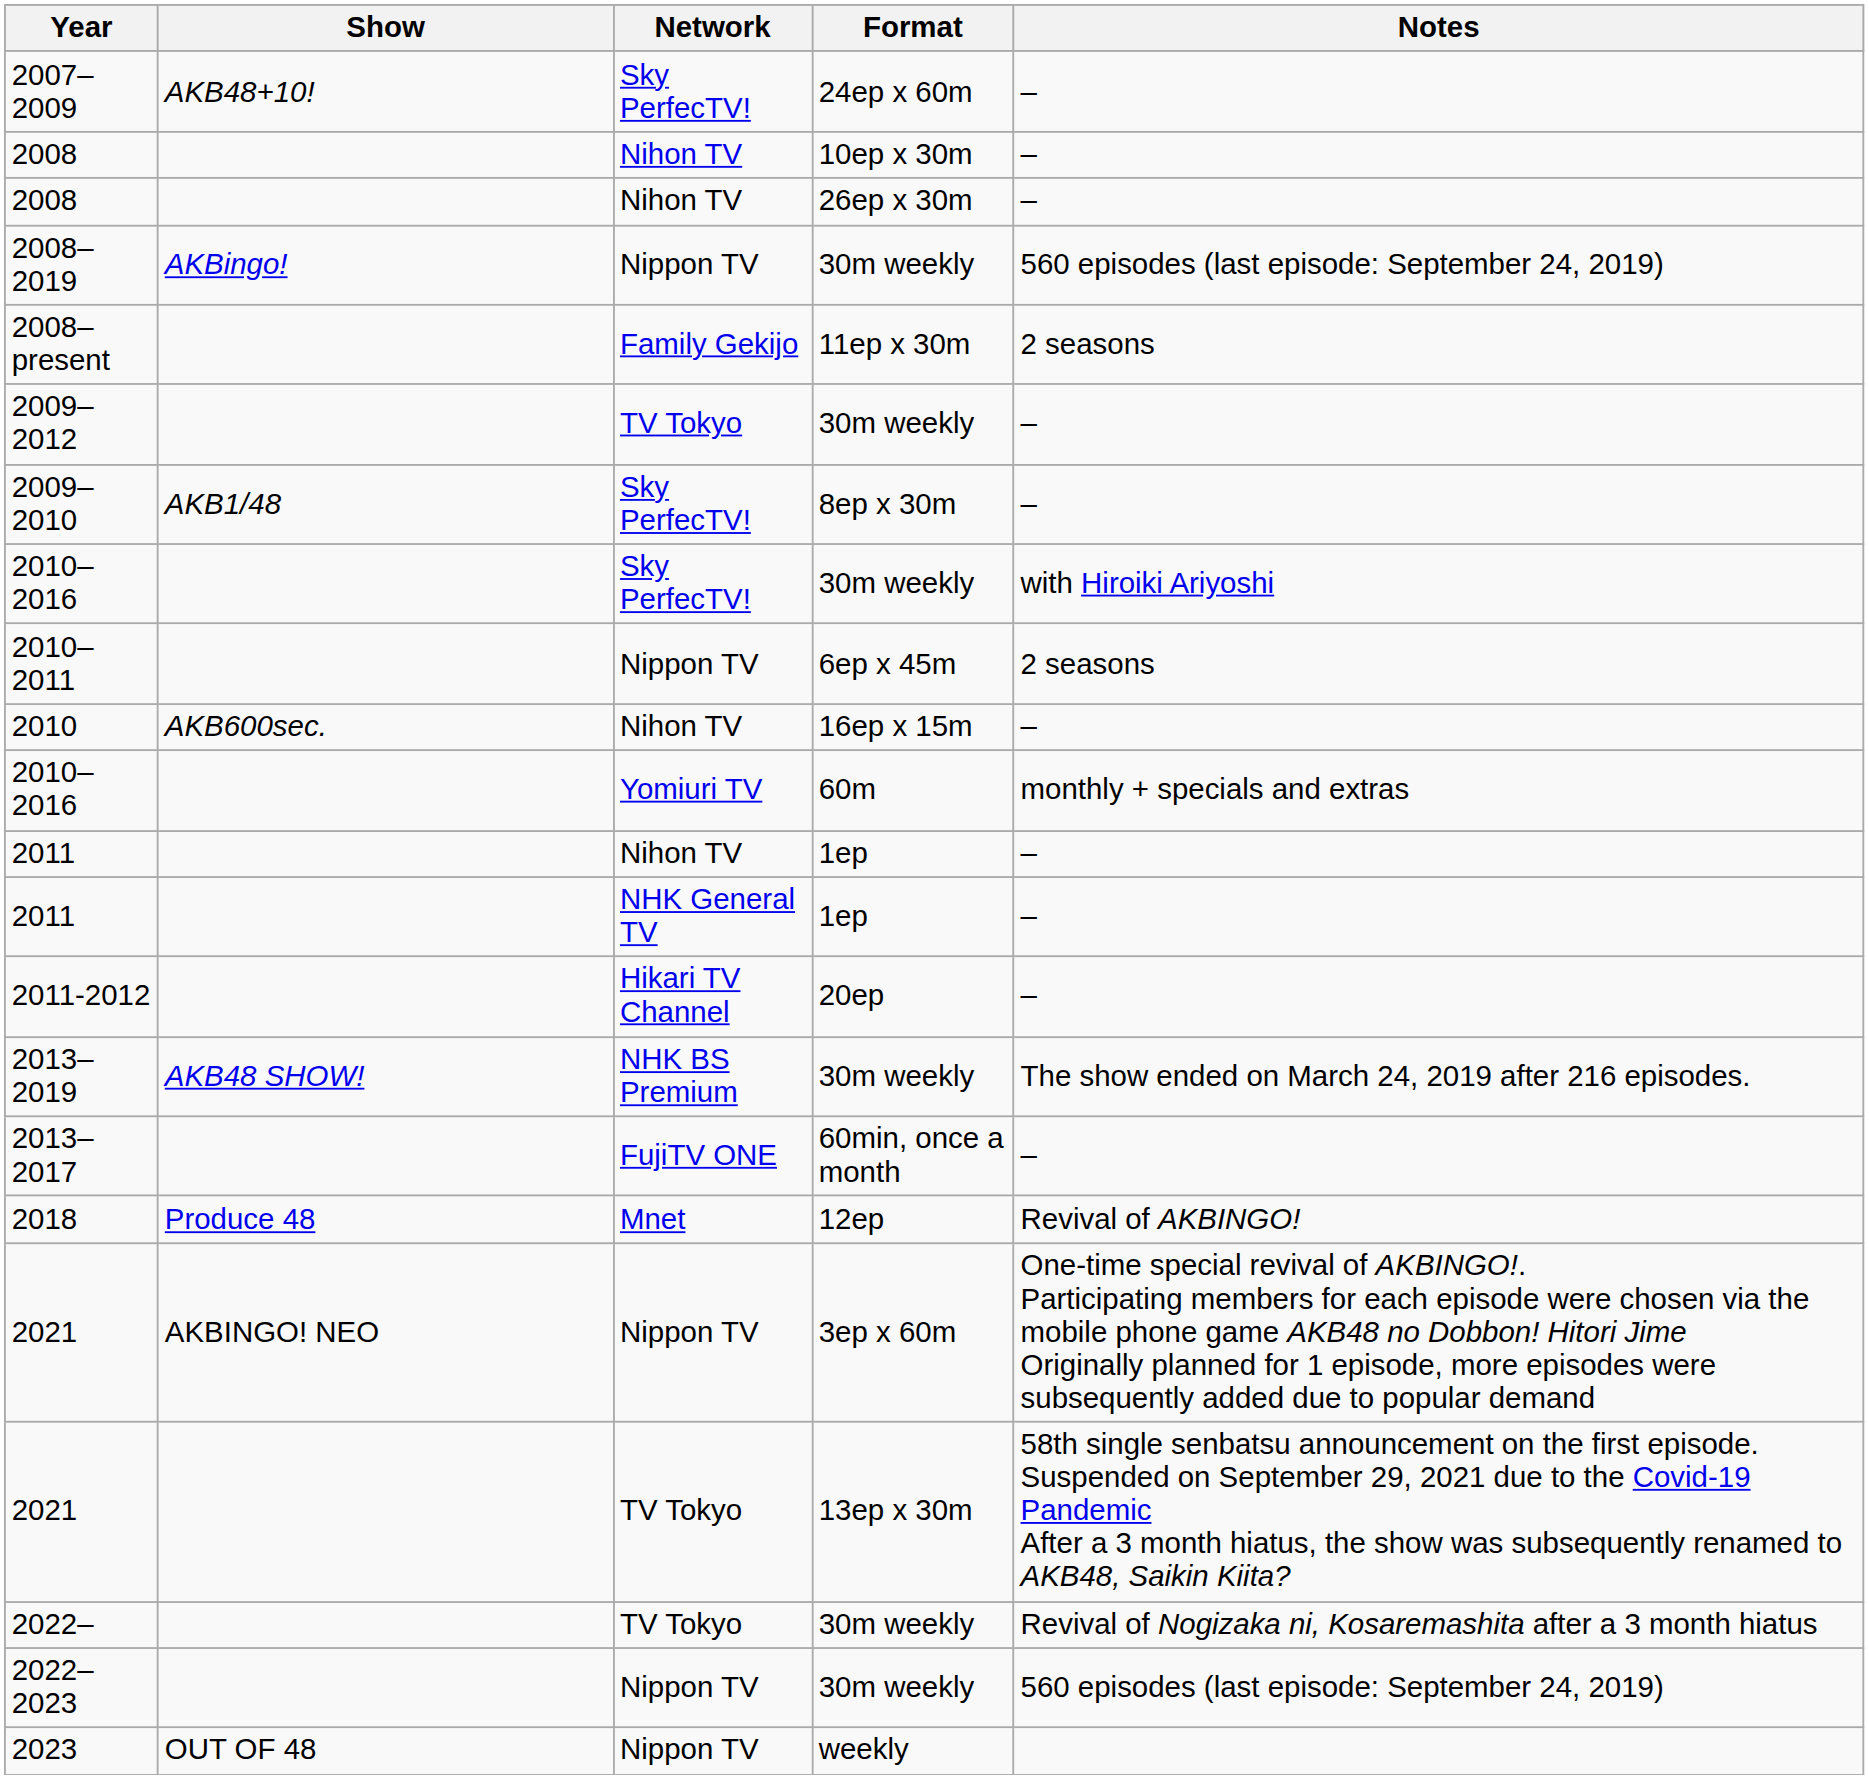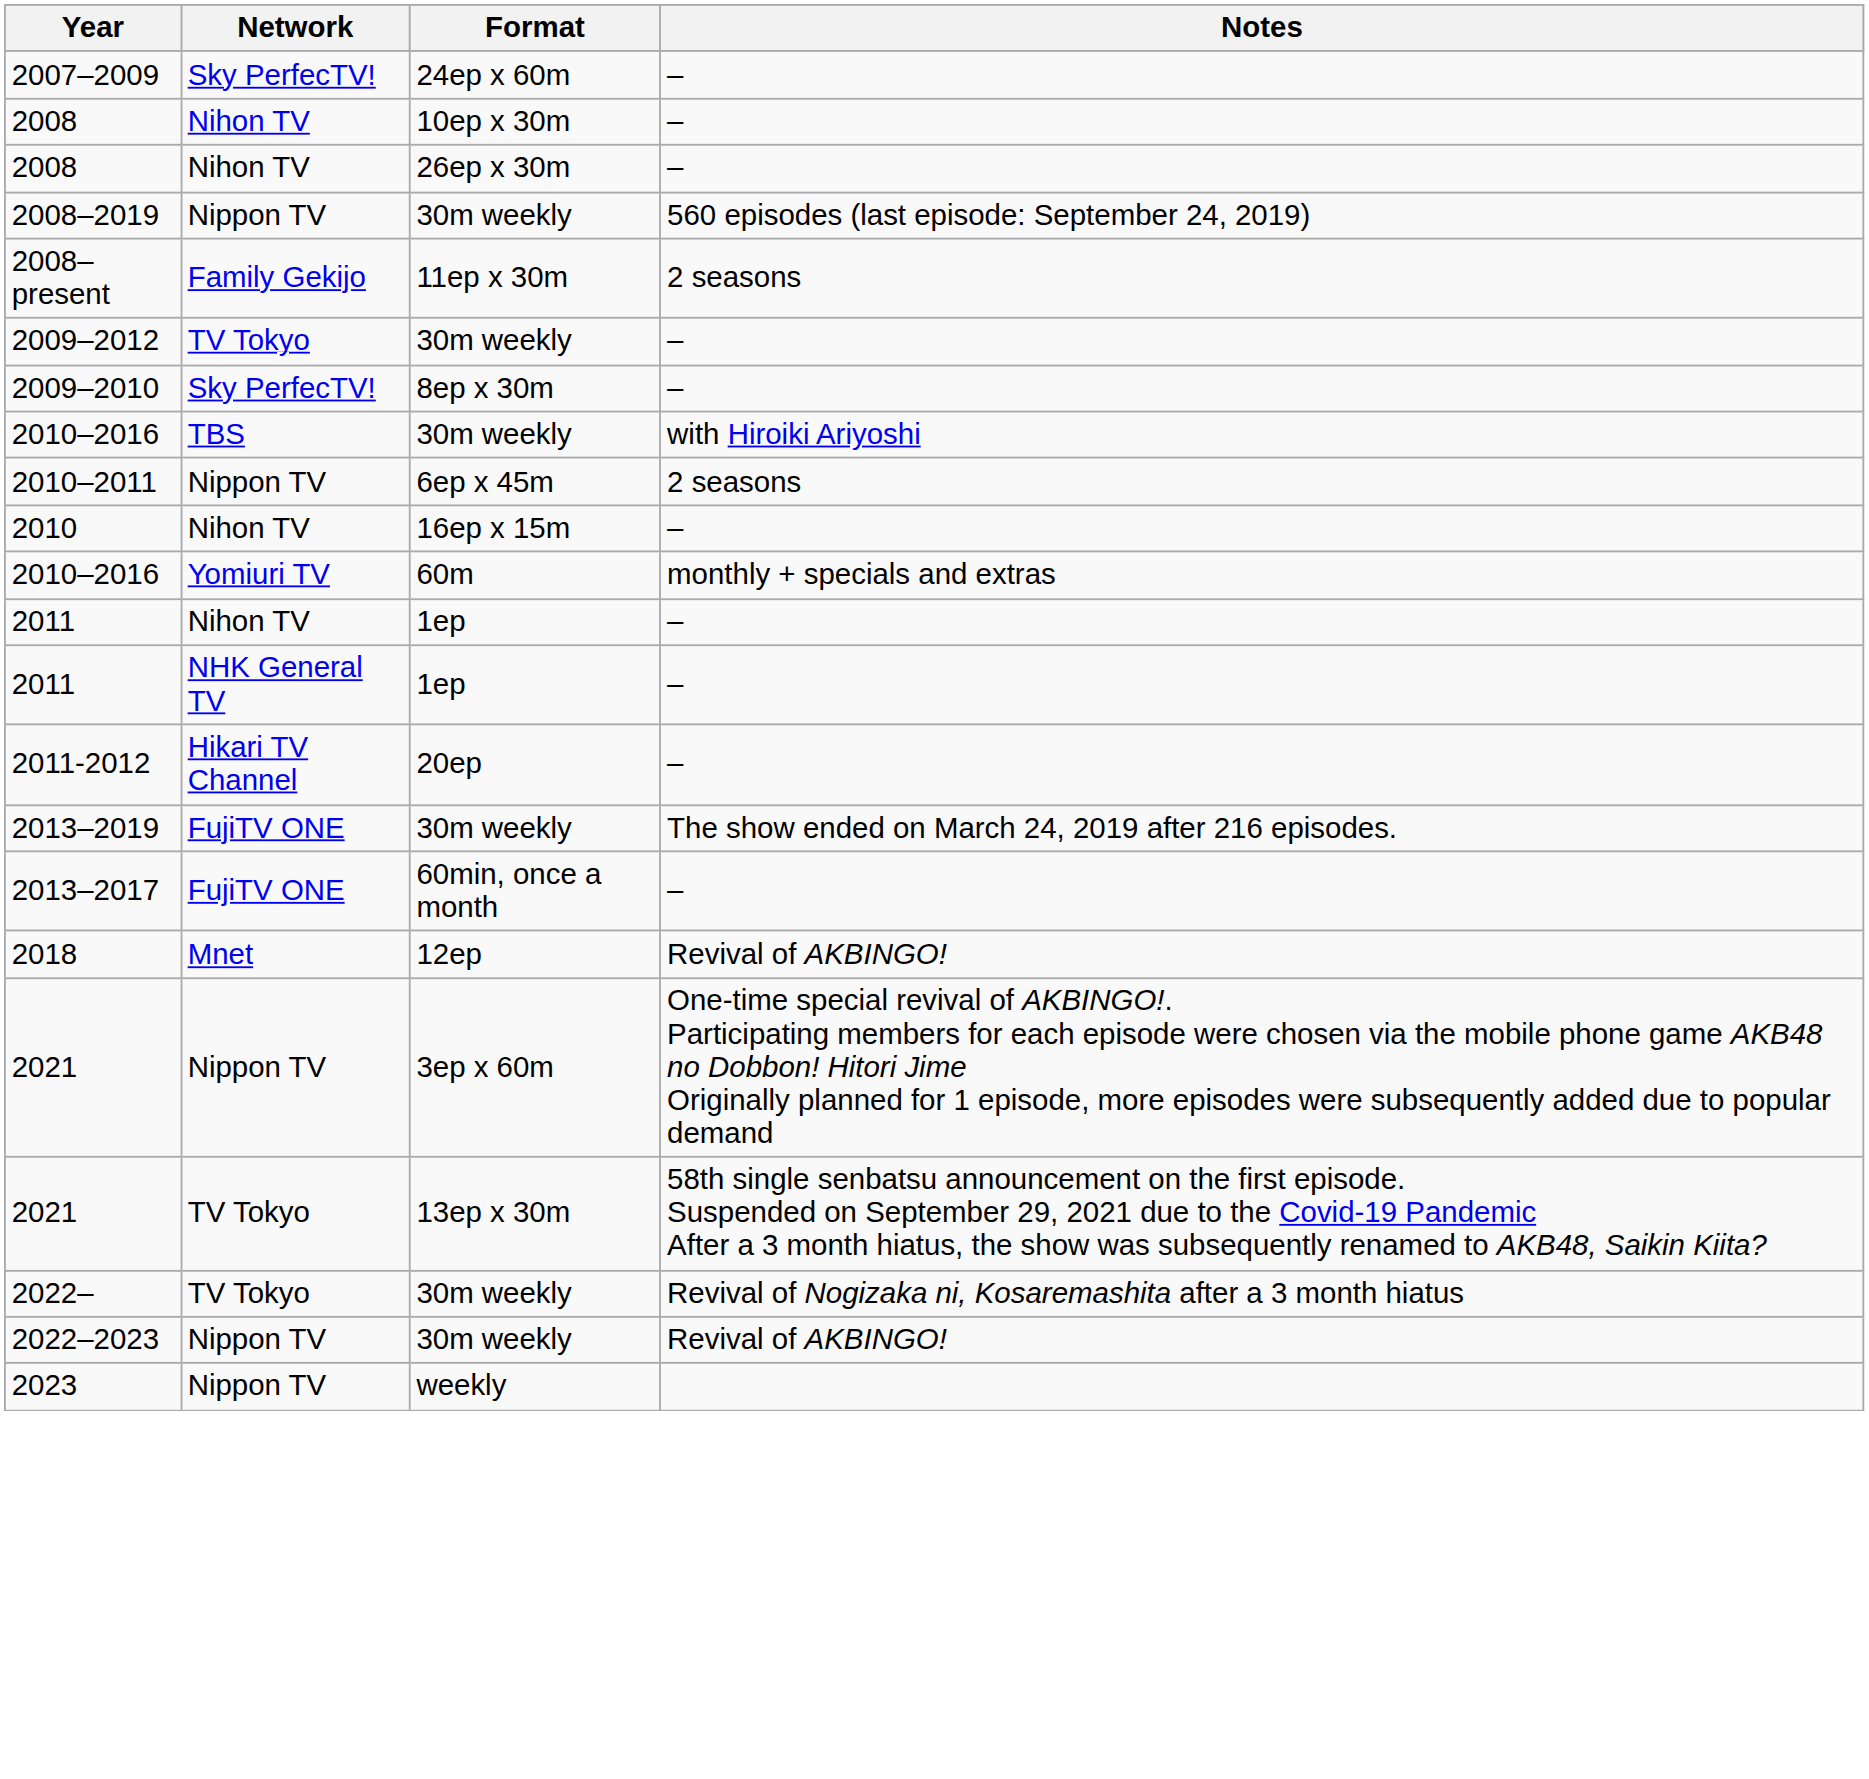- column: Show | AKB48+10! | AKBingo! | AKB1/48 | AKB600sec. | AKB48 SHOW! | Produce 48 | AKBINGO! NEO | OUT OF 48
2010–2016 / 30m weekly | Network: Sky PerfecTV! -> TBS
2013–2019 | Network: NHK BS Premium -> FujiTV ONE
2022–2023 | Notes: 560 episodes (last episode: September 24, 2019) -> Revival of AKBINGO!
